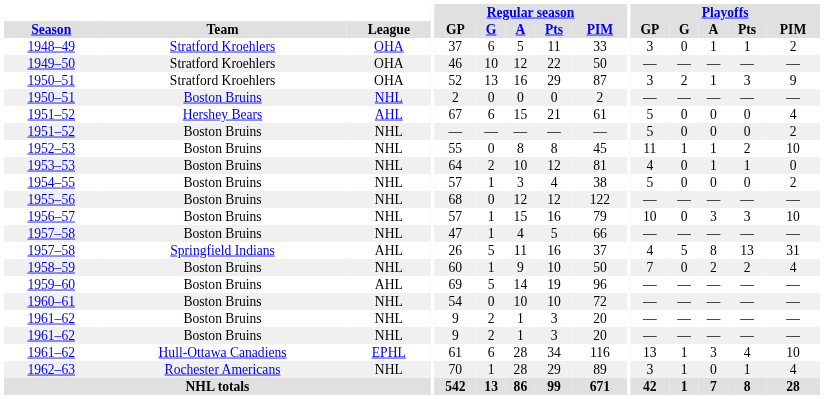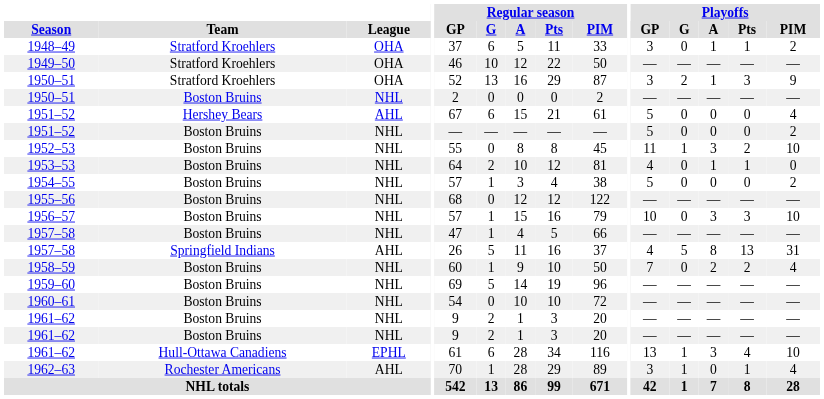1952–53 | Playoffs / A: 1 -> 3
1959–60 | League: AHL -> NHL
1962–63 | League: NHL -> AHL
